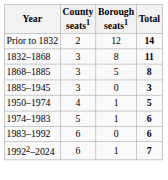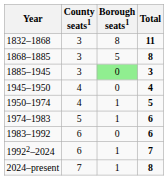- row: Prior to 1832 | 2 | 12 | 14
1885–1945 | Borough seats1: no background -> lightgreen background
+ row: 1945–1950 | 4 | 0 | 4
+ row: 2024–present | 7 | 1 | 8
